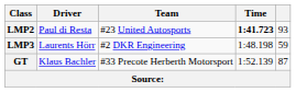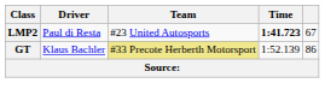LMP2 | column 5: 93 -> 67
- row: LMP3 | Laurents Hörr | #2 DKR Engineering | 1:48.198 | 59
GT | Team: no background -> khaki background
GT | column 5: 87 -> 86
